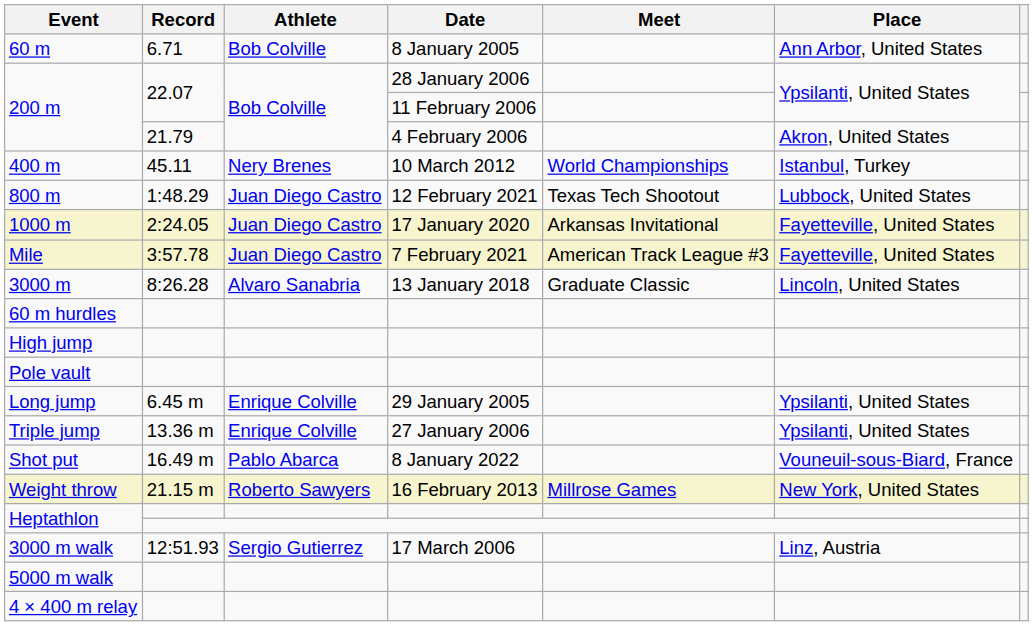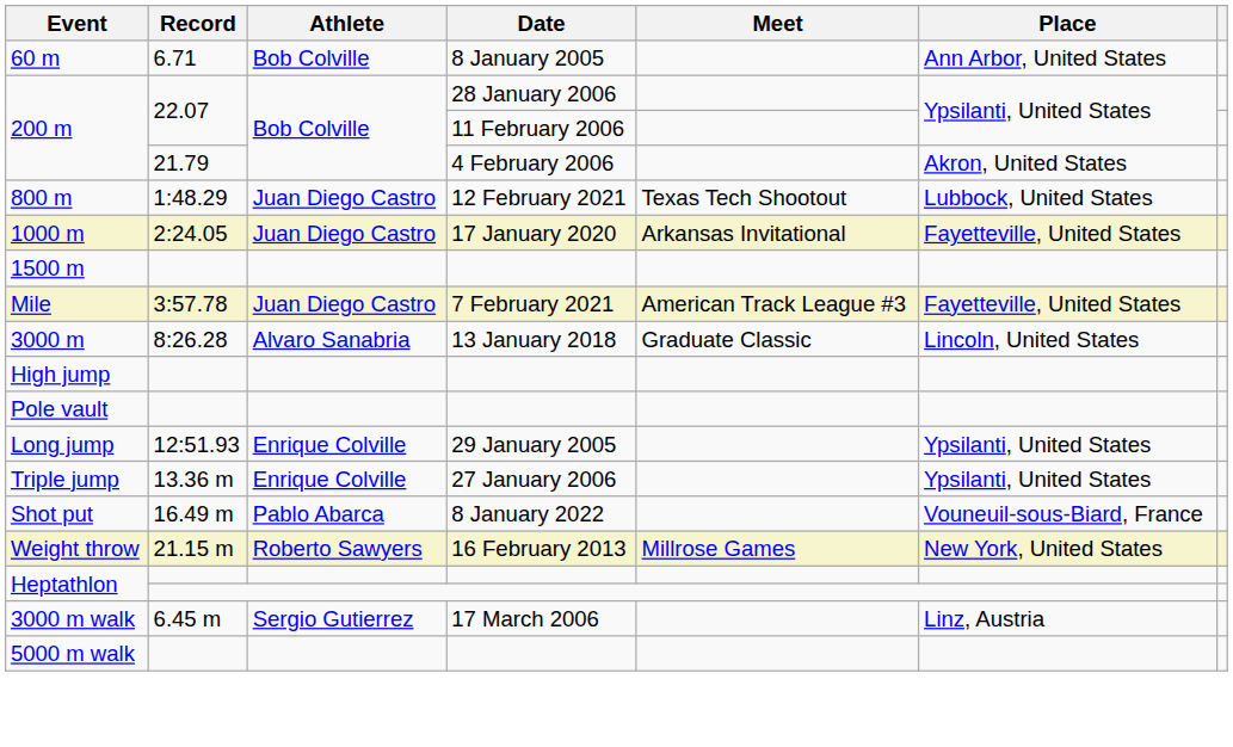- row: 400 m | 45.11 | Nery Brenes | 10 March 2012 | World Championships | Istanbul, Turkey
+ row: 1500 m
- row: 60 m hurdles
Long jump | Record: 6.45 m -> 12:51.93
3000 m walk | Record: 12:51.93 -> 6.45 m
- row: 4 × 400 m relay
